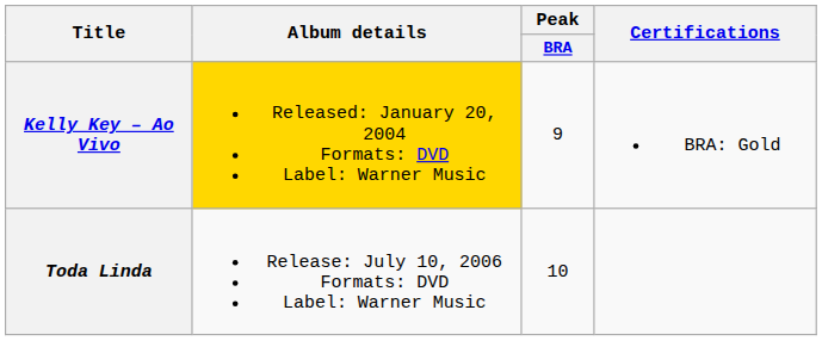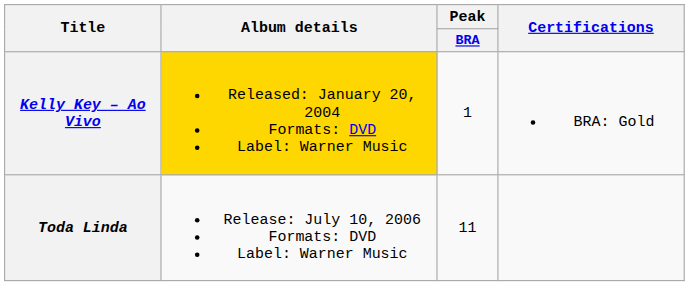Kelly Key – Ao Vivo | Peak / BRA: 9 -> 1
Toda Linda | Peak / BRA: 10 -> 11
